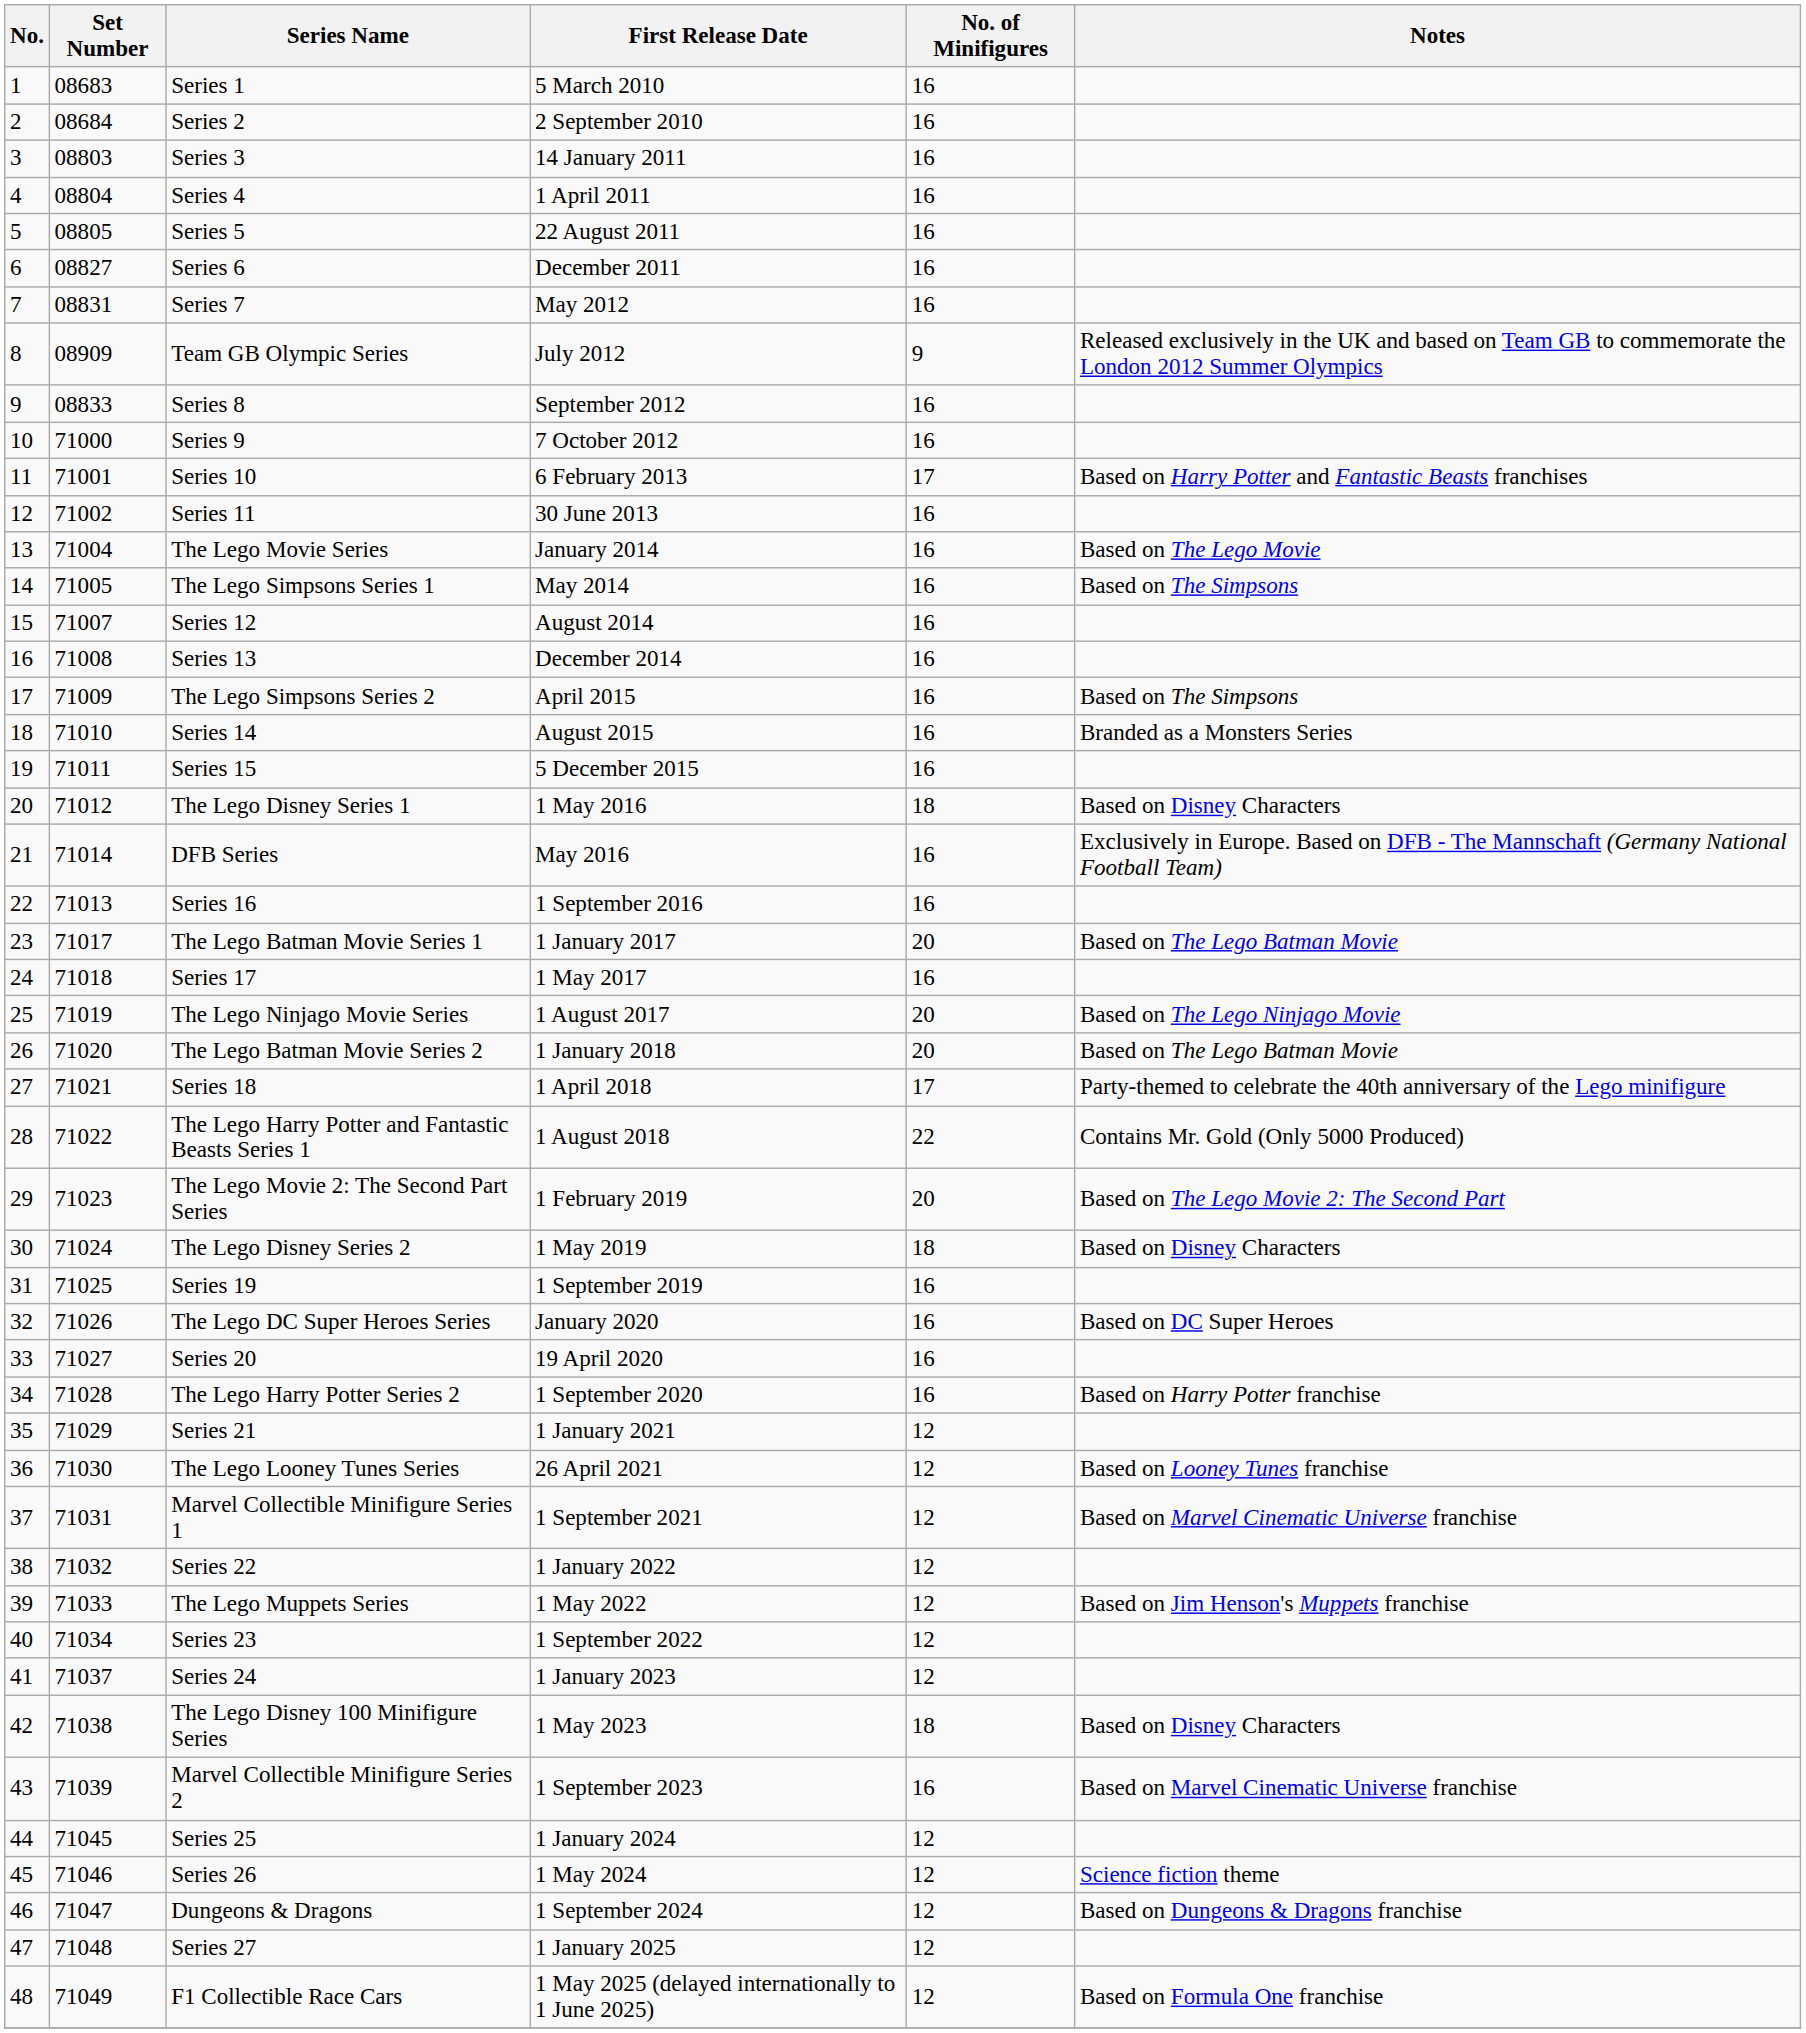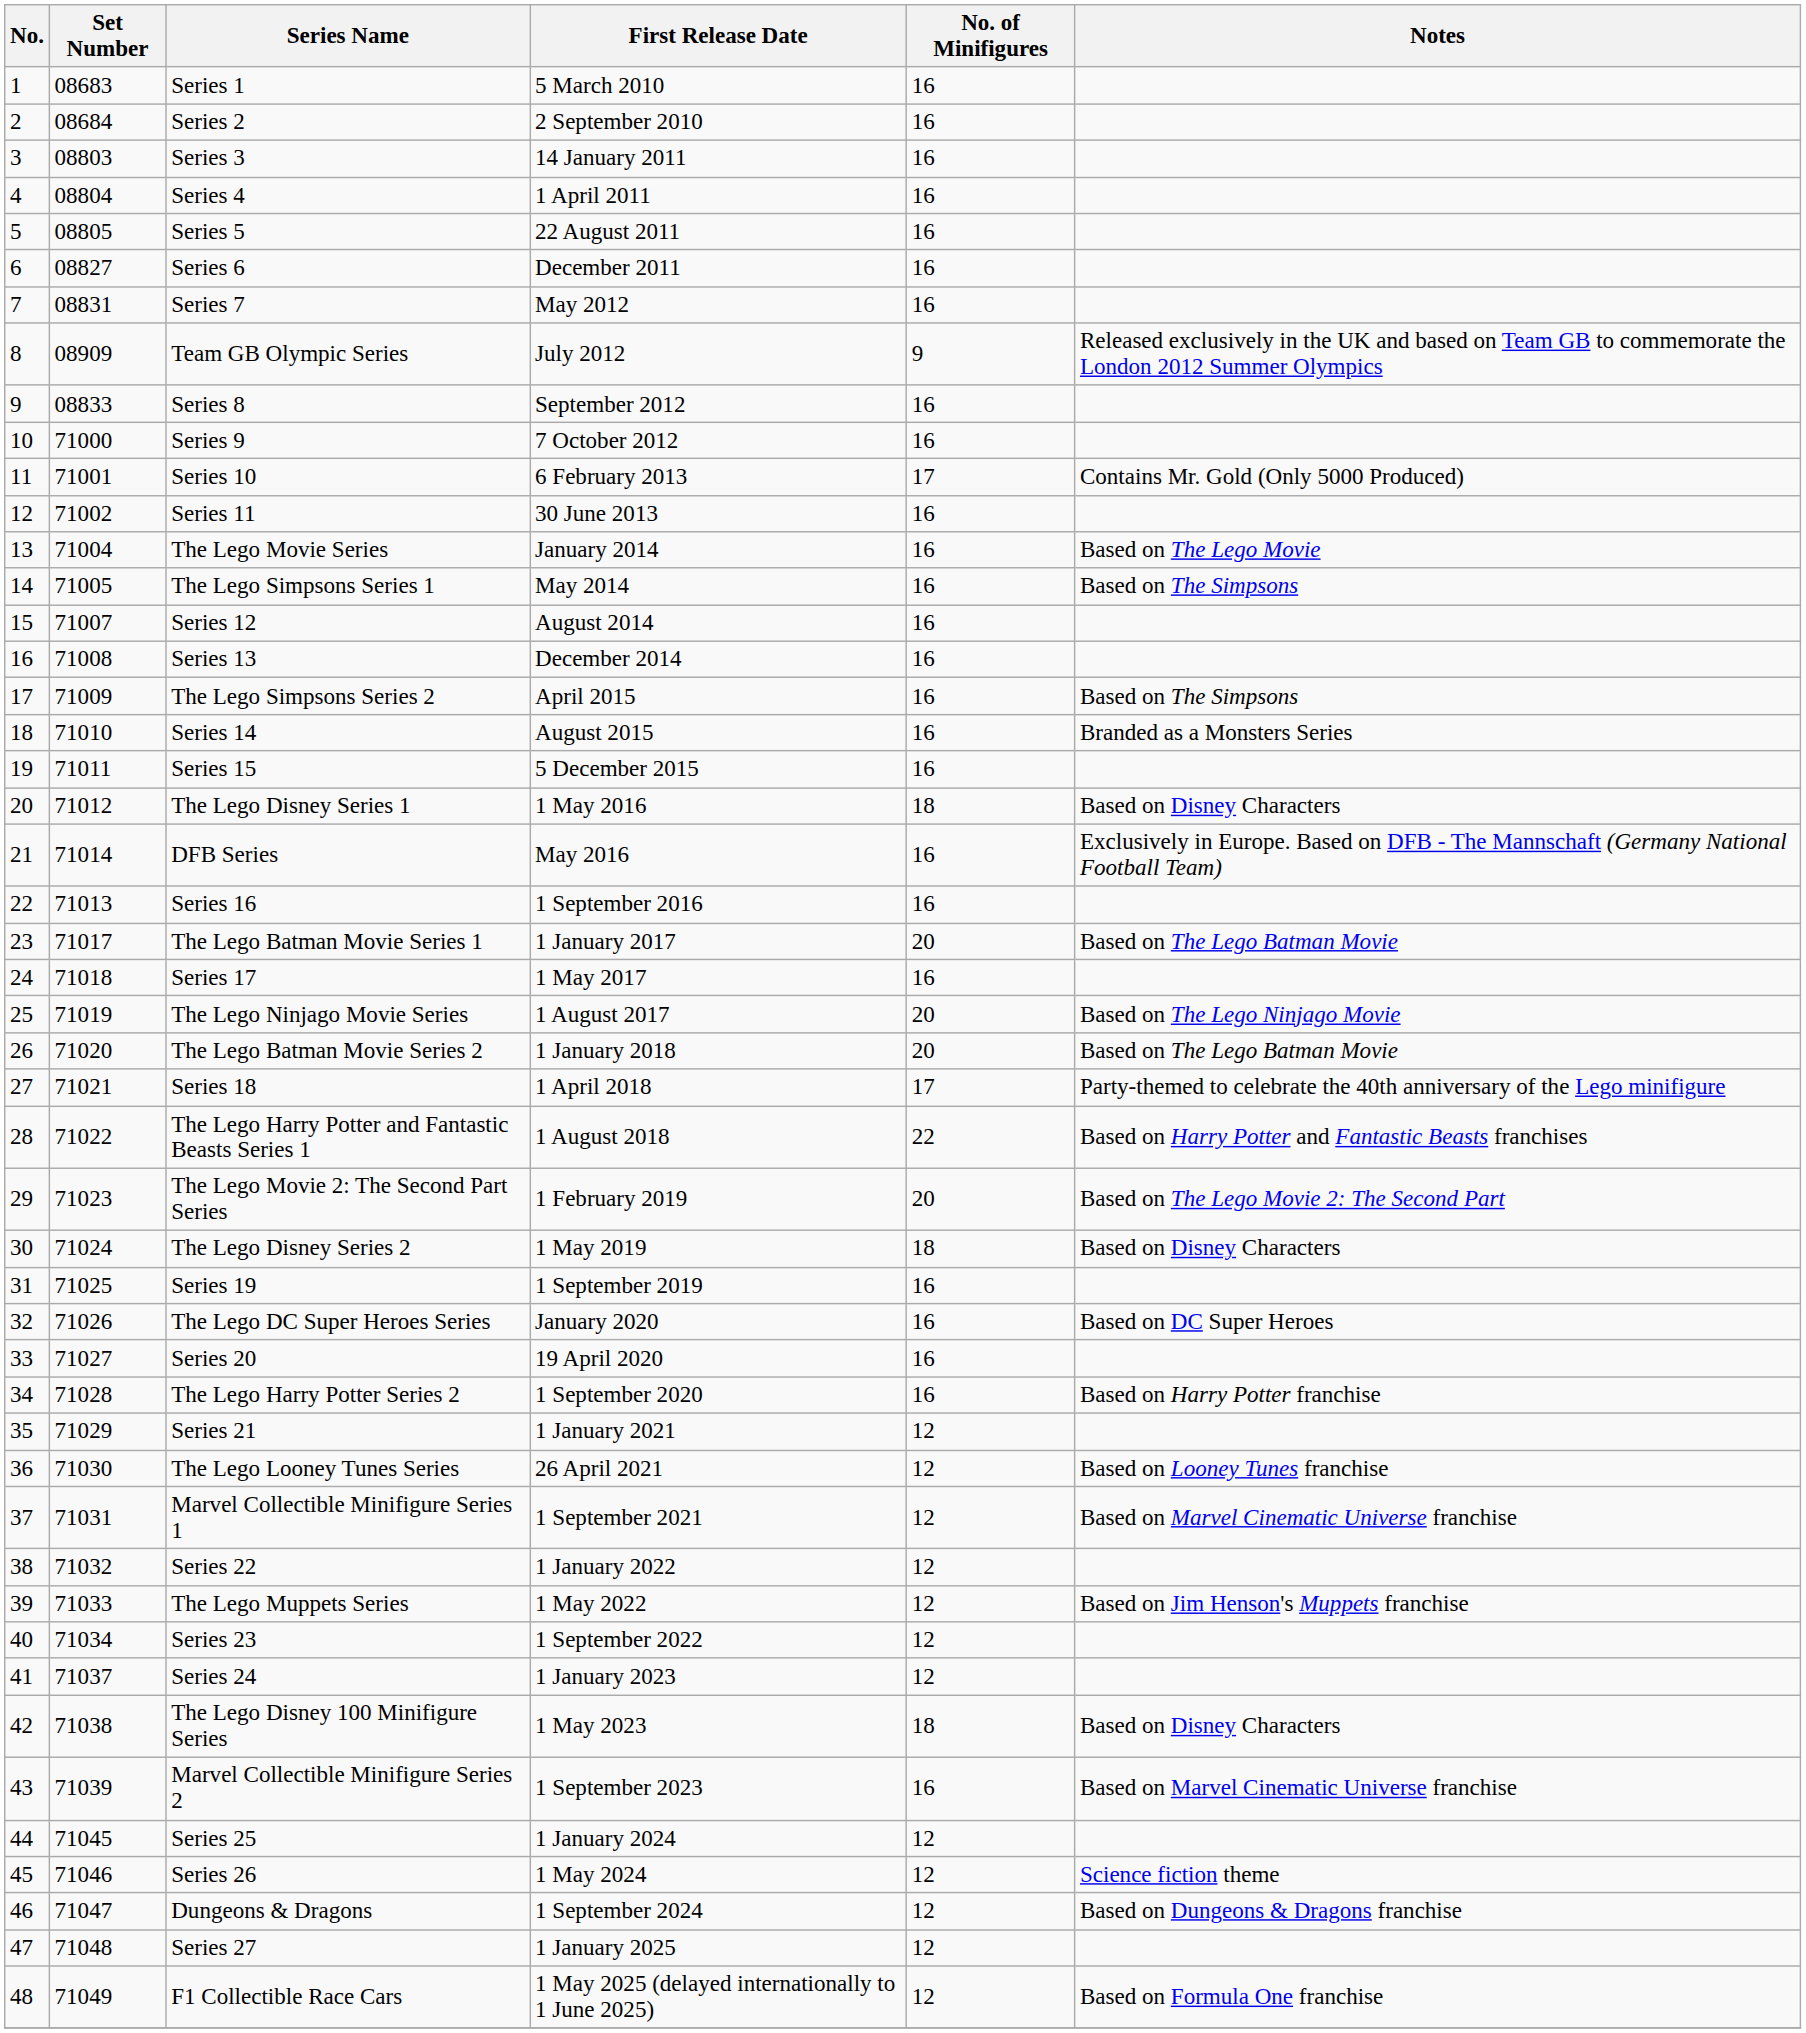Series 10 | Notes: Based on Harry Potter and Fantastic Beasts franchises -> Contains Mr. Gold (Only 5000 Produced)
The Lego Harry Potter and Fantastic Beasts Series 1 | Notes: Contains Mr. Gold (Only 5000 Produced) -> Based on Harry Potter and Fantastic Beasts franchises
